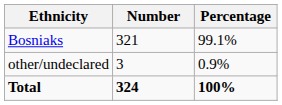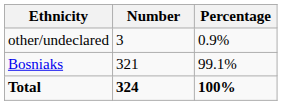rows swapped: Bosniaks <-> other/undeclared
